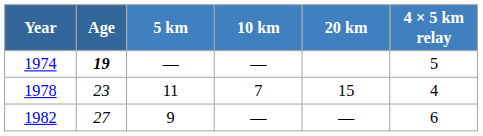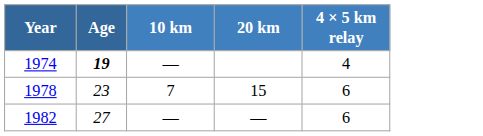- column: 5 km | — | 11 | 9
1974 | 4 × 5 km relay: 5 -> 4
1978 | 4 × 5 km relay: 4 -> 6
